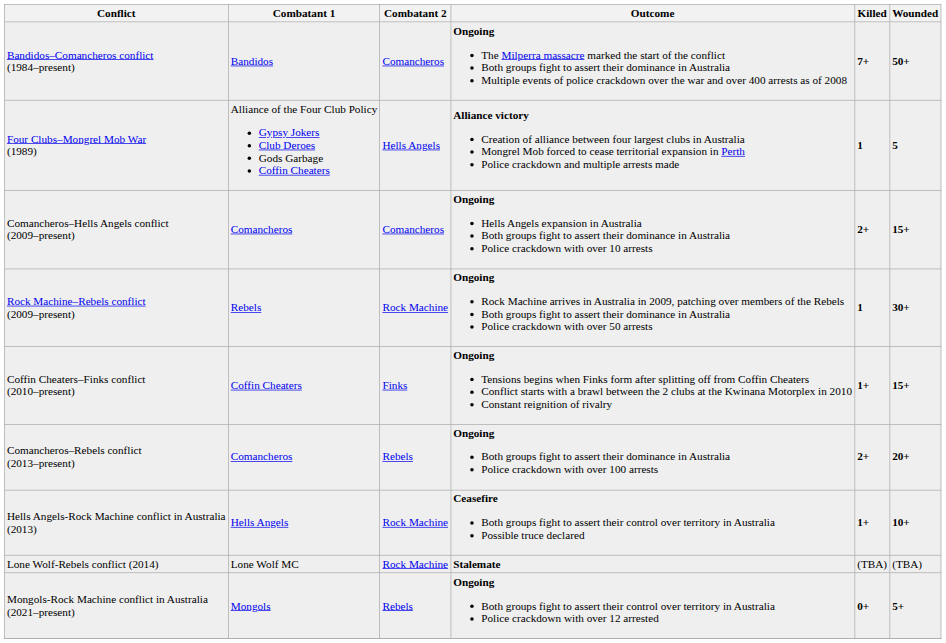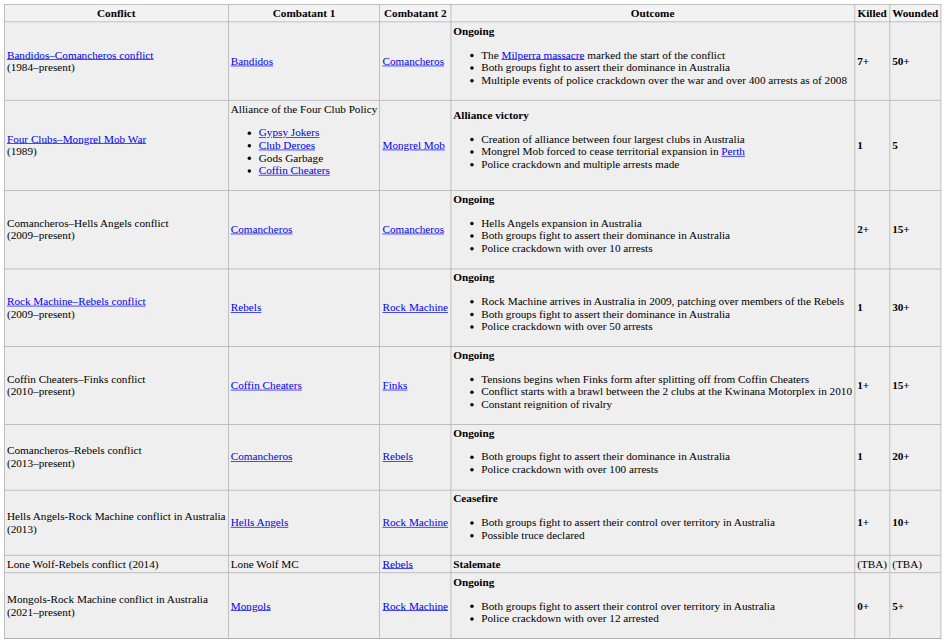Four Clubs–Mongrel Mob War (1989) | Combatant 2: Hells Angels -> Mongrel Mob
Comancheros–Rebels conflict (2013–present) | Killed: 2+ -> 1
Lone Wolf-Rebels conflict (2014) | Combatant 2: Rock Machine -> Rebels
Mongols-Rock Machine conflict in Australia (2021–present) | Combatant 2: Rebels -> Rock Machine
